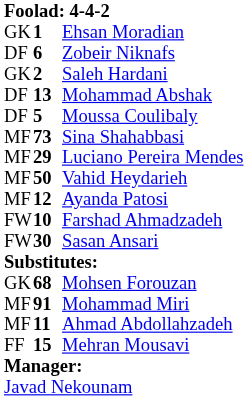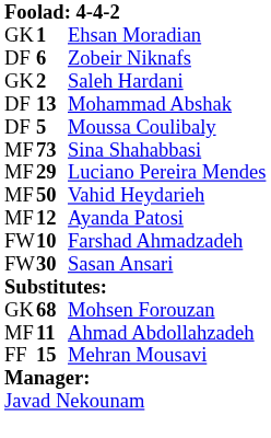- row: MF | 91 | Mohammad Miri
